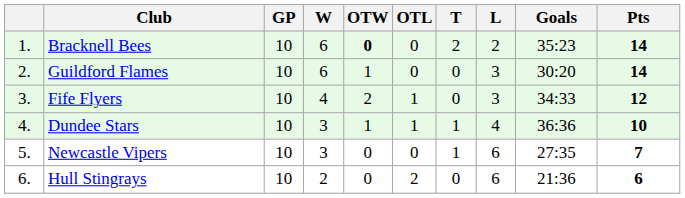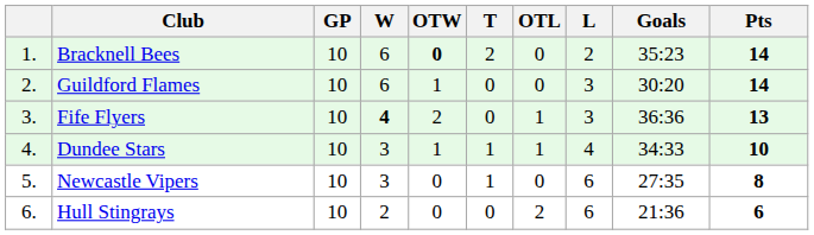columns swapped: T <-> OTL
Fife Flyers | W: normal -> bold
Fife Flyers | Goals: 34:33 -> 36:36
Fife Flyers | Pts: 12 -> 13
Dundee Stars | Goals: 36:36 -> 34:33
Newcastle Vipers | Pts: 7 -> 8
